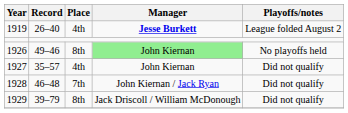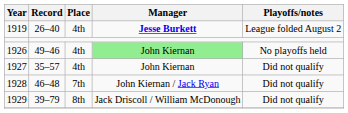1926 | Place: 8th -> 4th
